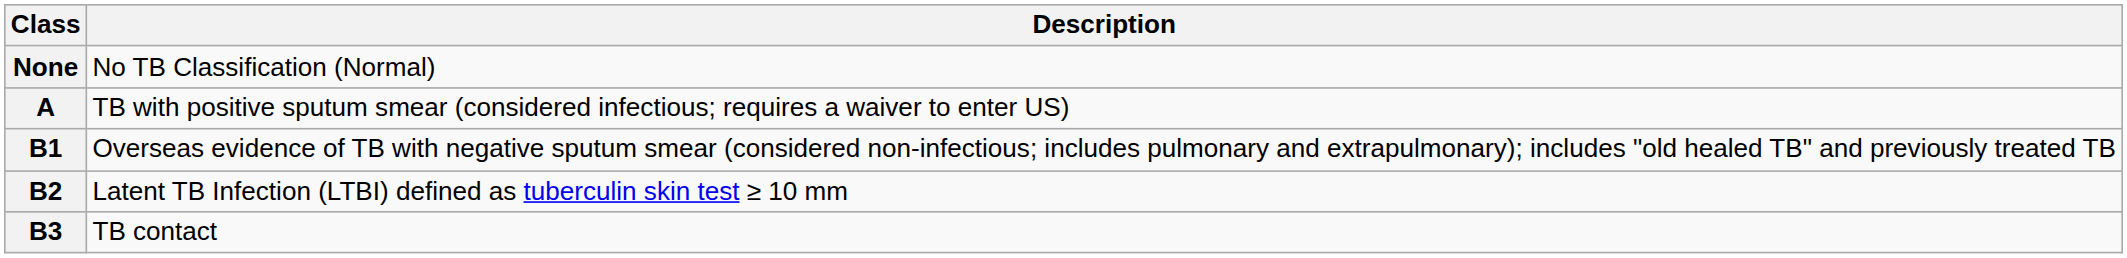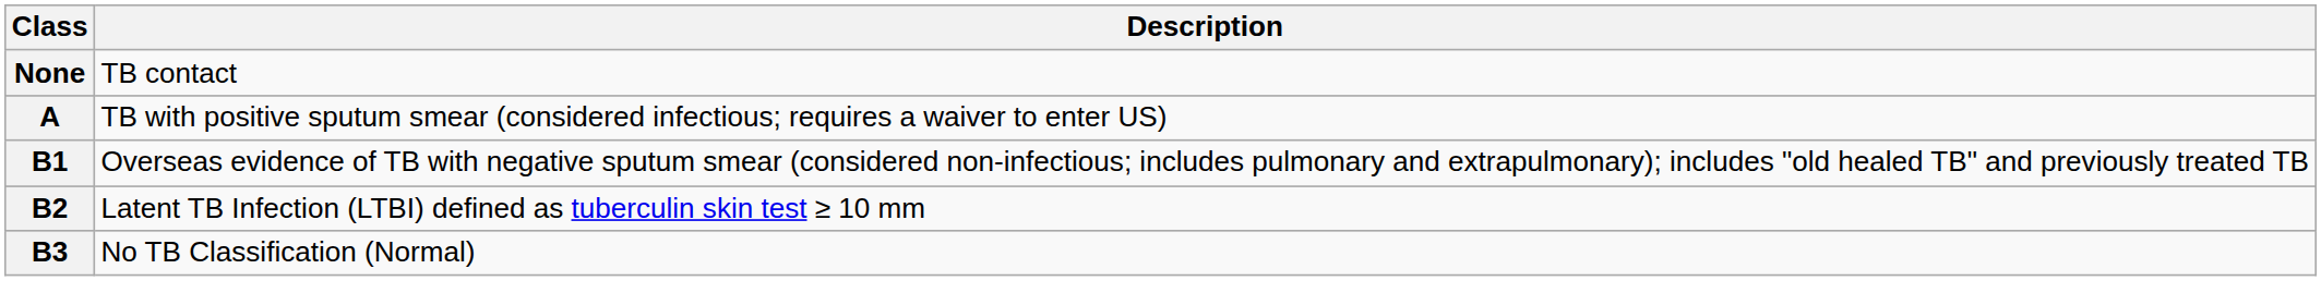None | Description: No TB Classification (Normal) -> TB contact
B3 | Description: TB contact -> No TB Classification (Normal)
